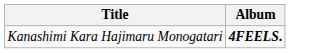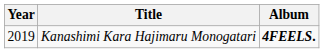+ column: Year | 2019
